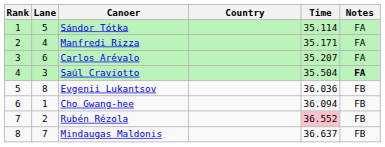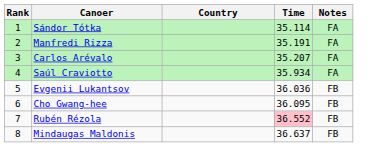- column: Lane | 5 | 4 | 6 | 3 | 8 | 1 | 2 | 7
Manfredi Rizza | Time: 35.171 -> 35.191
Saúl Craviotto | Time: 35.504 -> 35.934
Saúl Craviotto | Notes: bold -> normal
Cho Gwang-hee | Time: 36.094 -> 36.095
